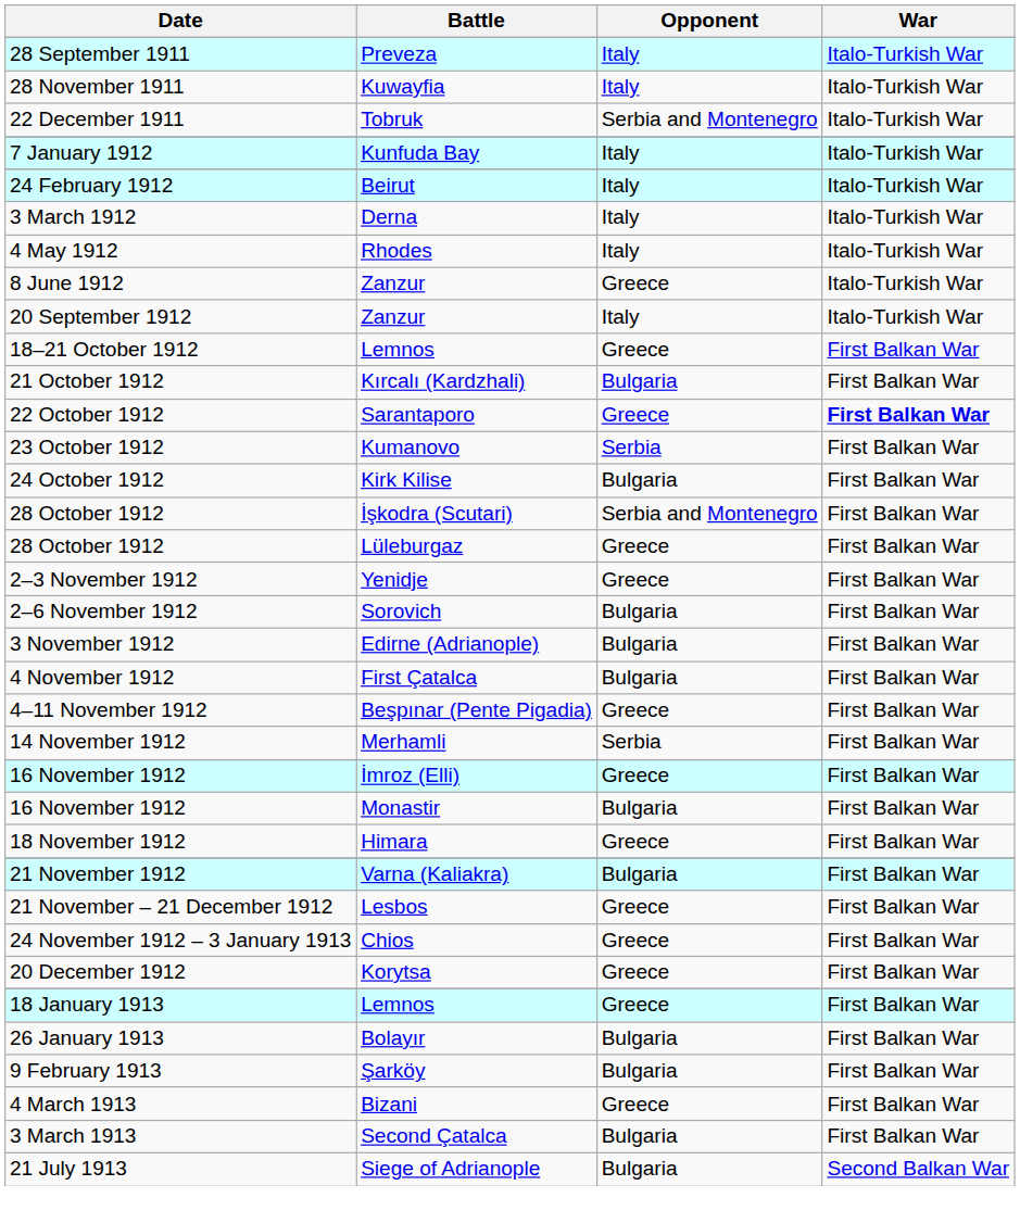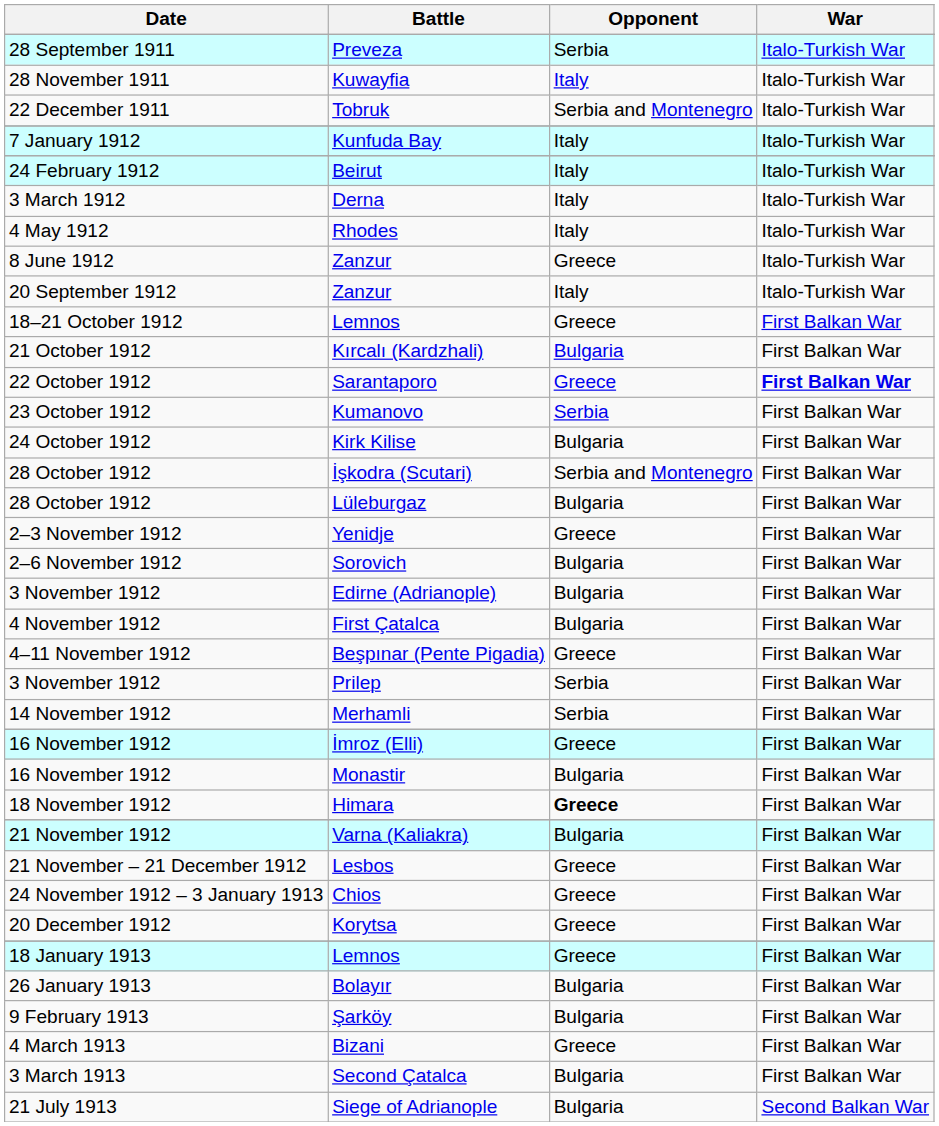Preveza | Opponent: Italy -> Serbia
Lüleburgaz | Opponent: Greece -> Bulgaria
+ row: 3 November 1912 | Prilep | Serbia | First Balkan War
Himara | Opponent: normal -> bold
